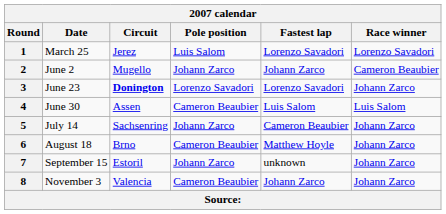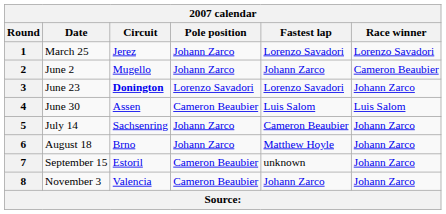1 | Pole position: Luis Salom -> Johann Zarco
6 | Pole position: Cameron Beaubier -> Johann Zarco
7 | Pole position: Johann Zarco -> Cameron Beaubier
